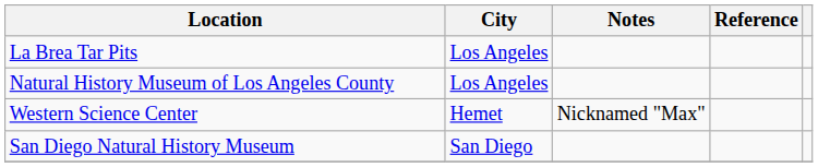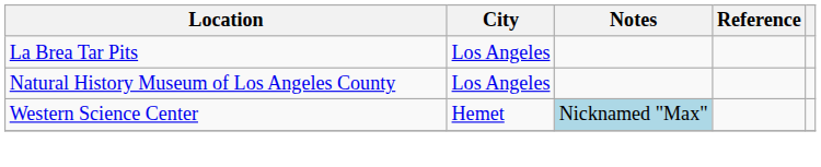Western Science Center | Notes: no background -> lightblue background
- row: San Diego Natural History Museum | San Diego
